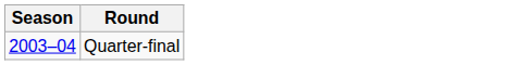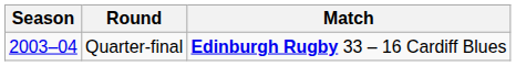+ column: Match | Edinburgh Rugby 33 – 16 Cardiff Blues
